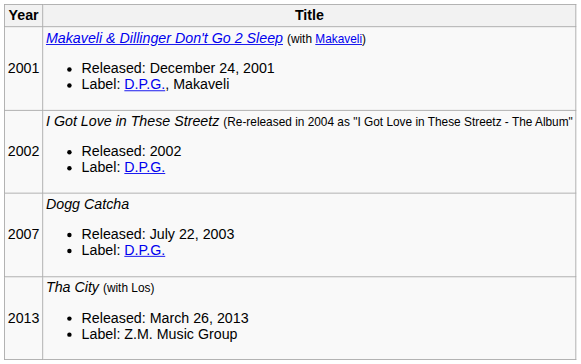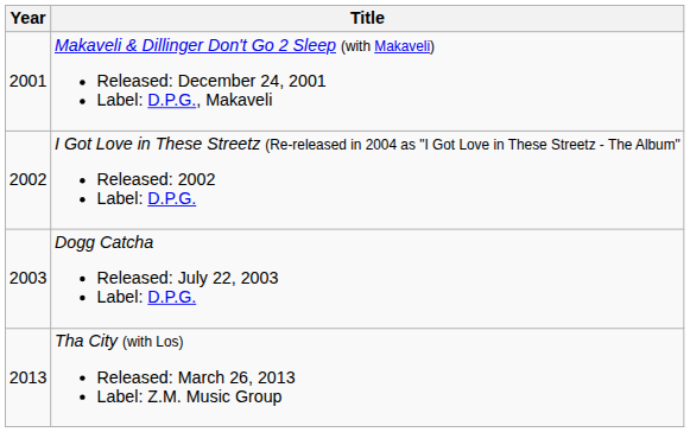Dogg Catcha Released: July 22, 2003 Label: D.P.G. | Year: 2007 -> 2003
